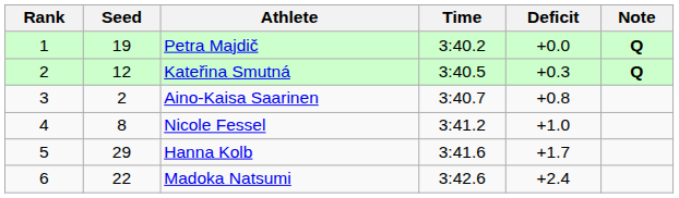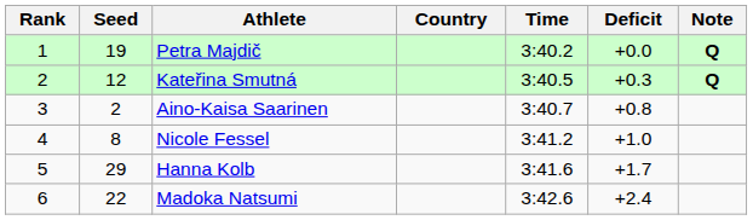+ column: Country
